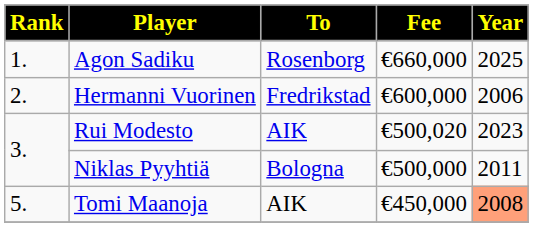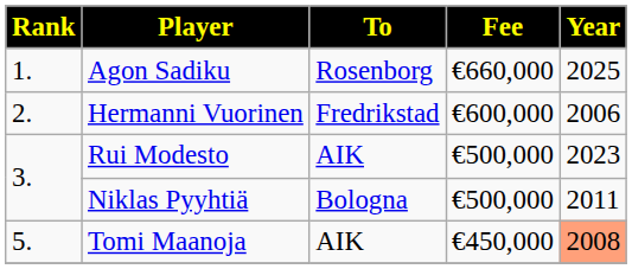Rui Modesto | Fee: €500,020 -> €500,000
